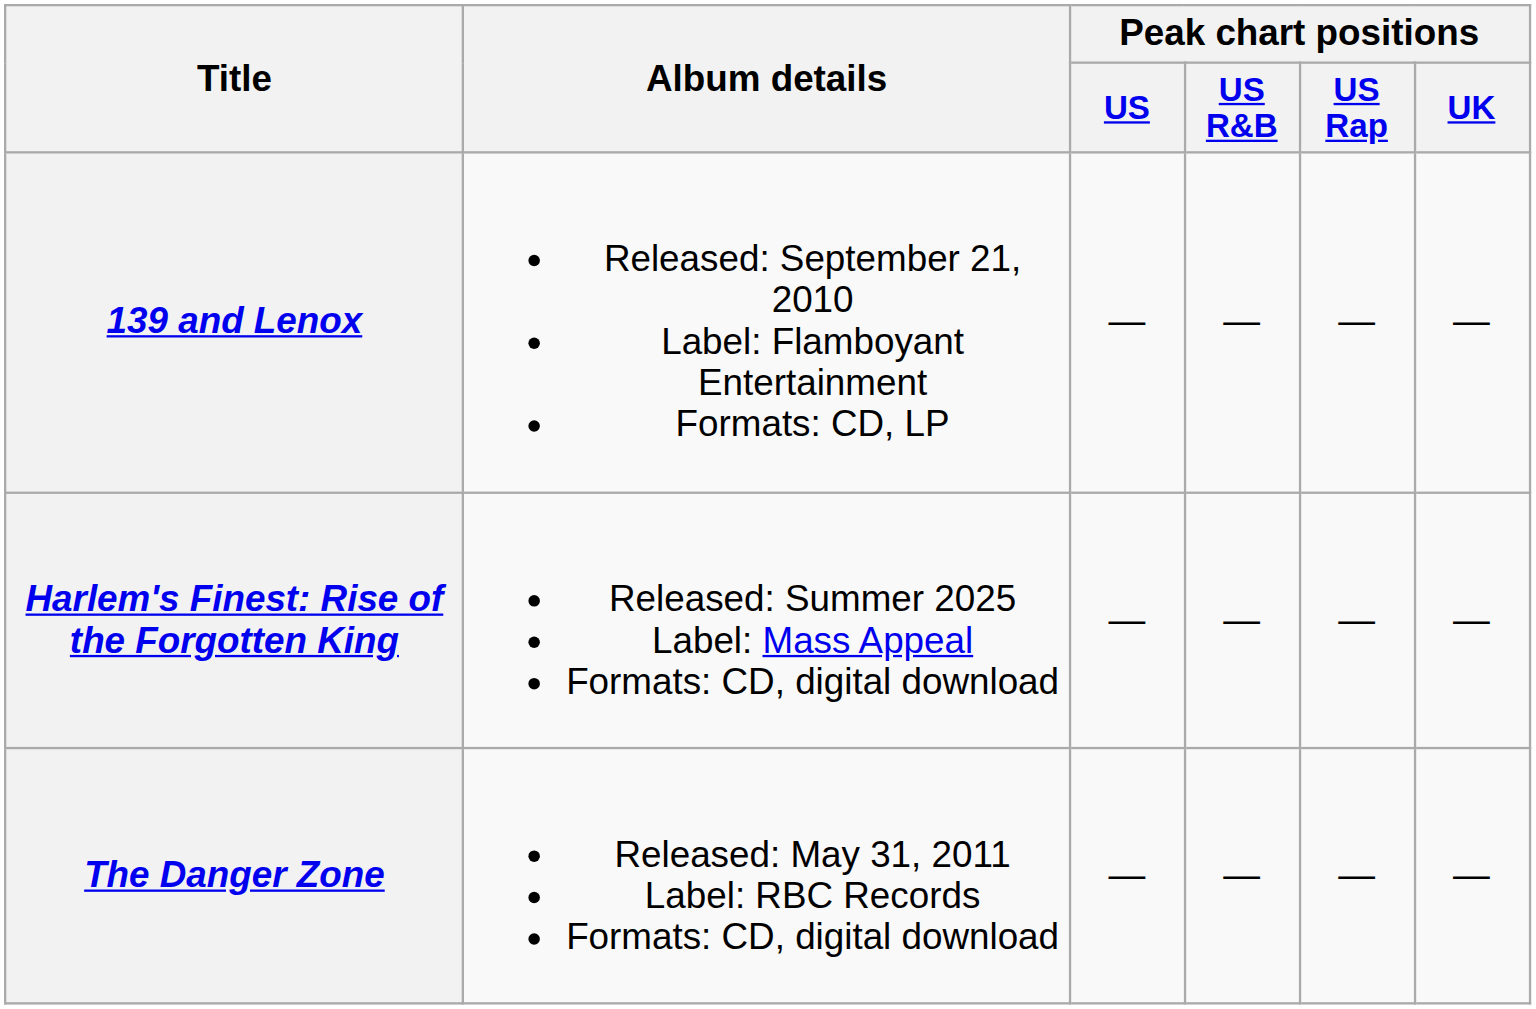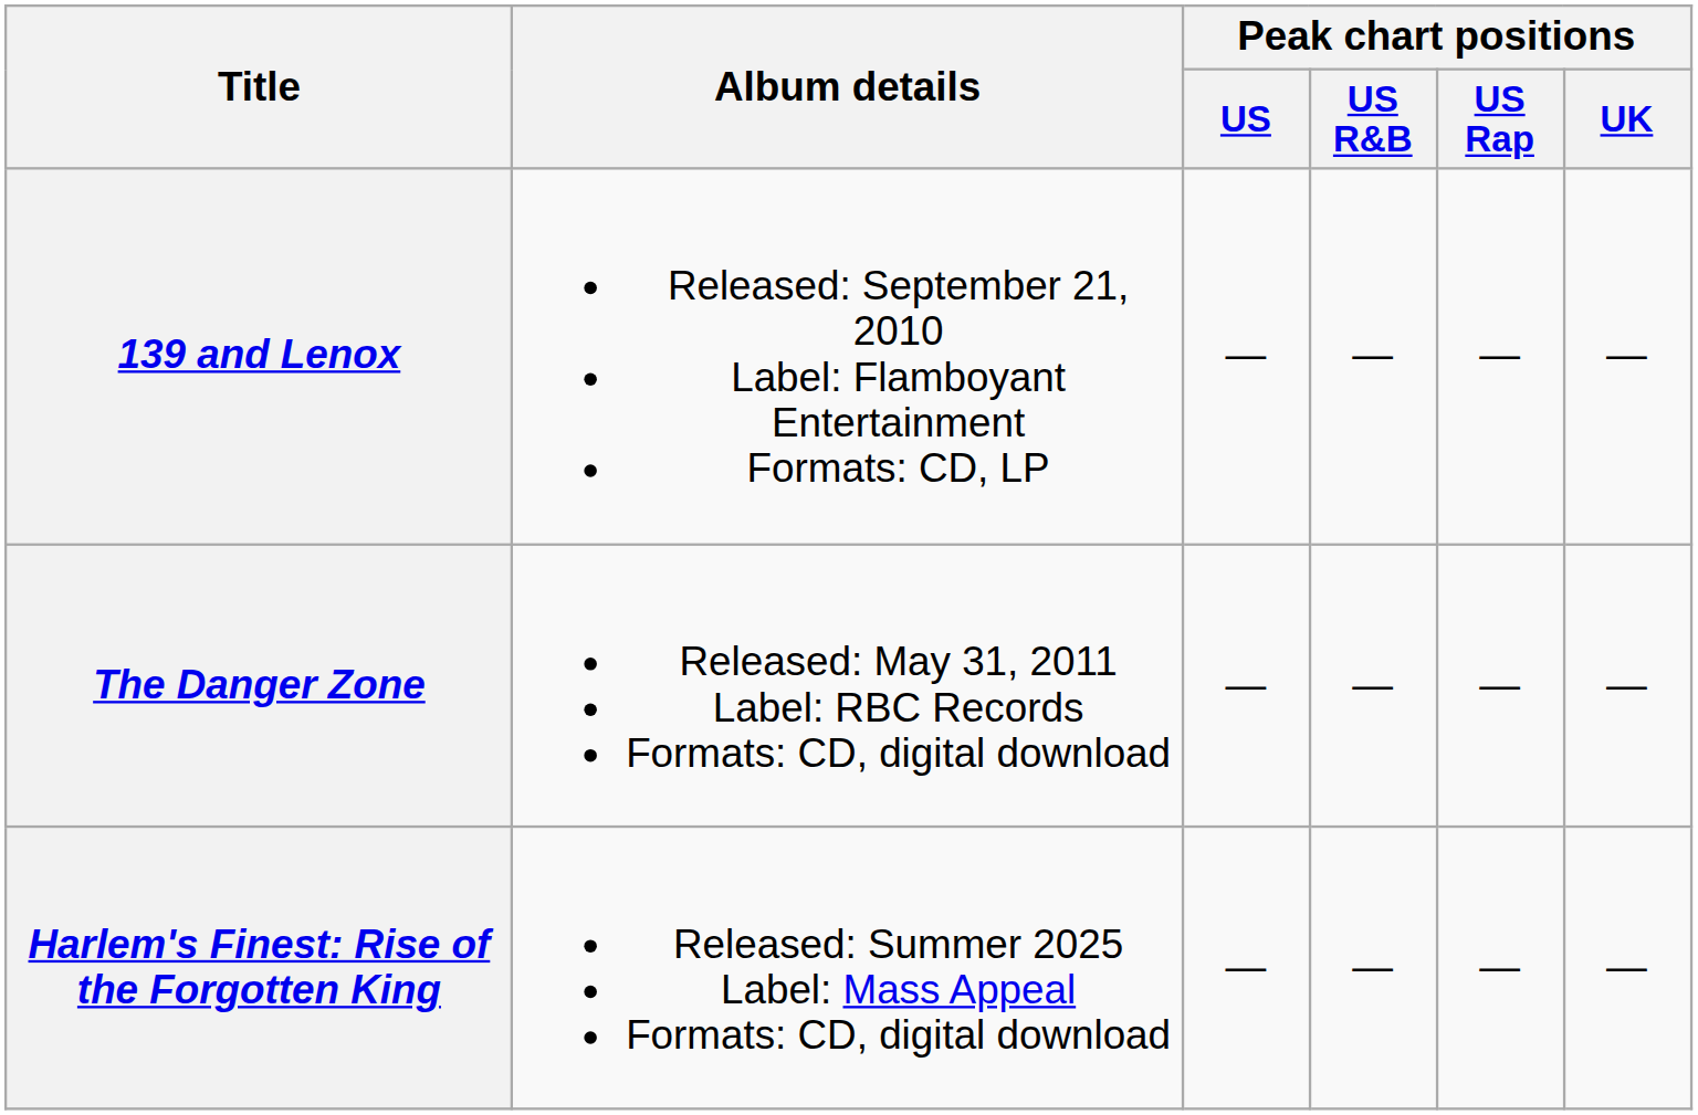rows swapped: The Danger Zone <-> Harlem's Finest: Rise of the Forgotten King
